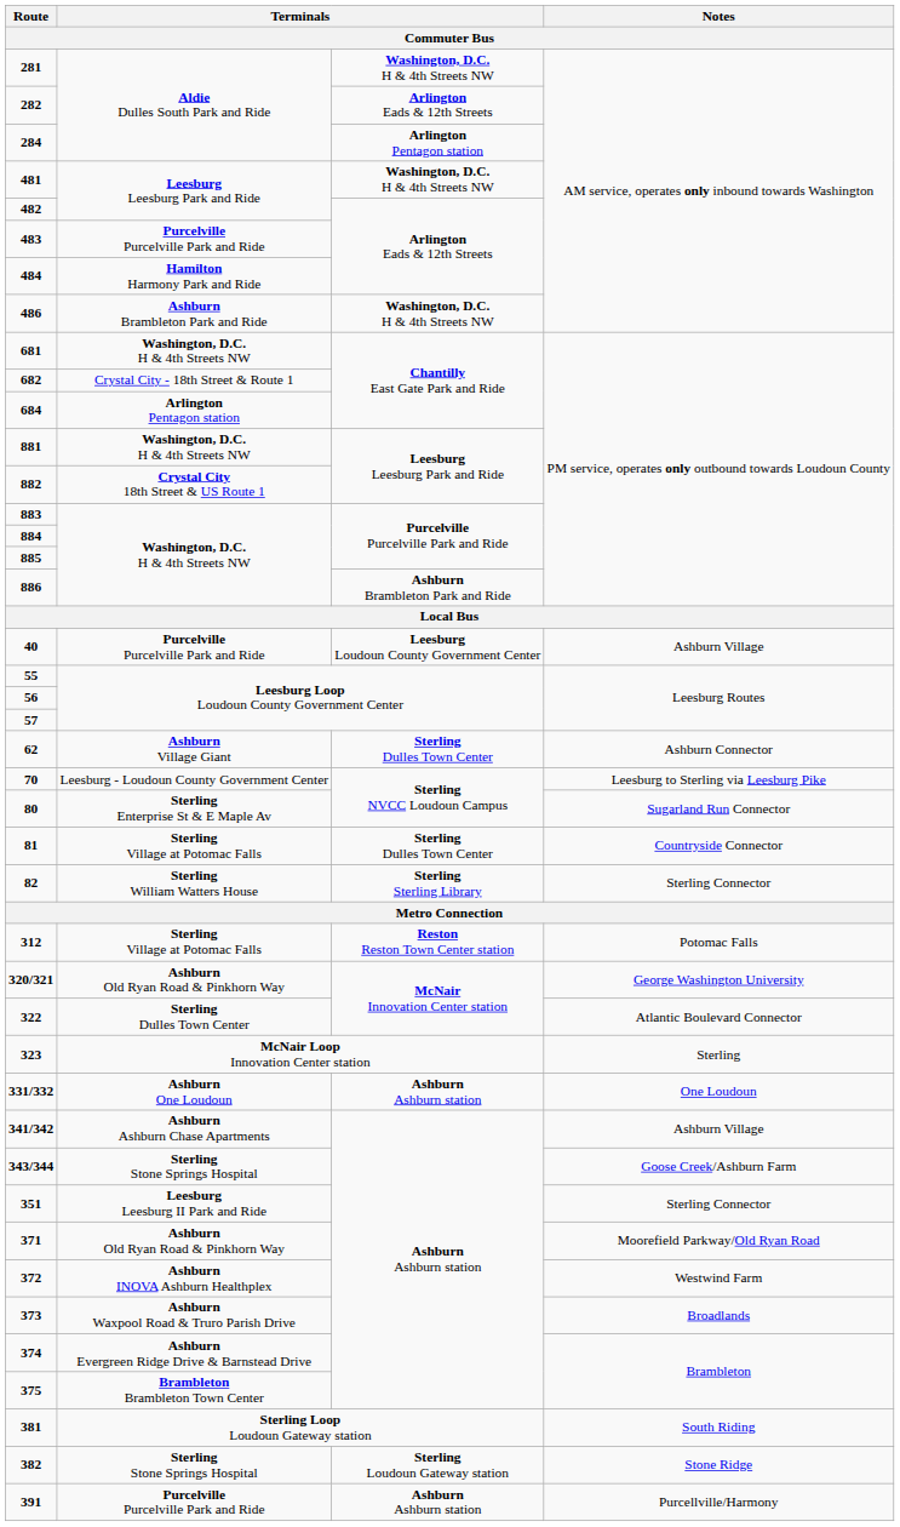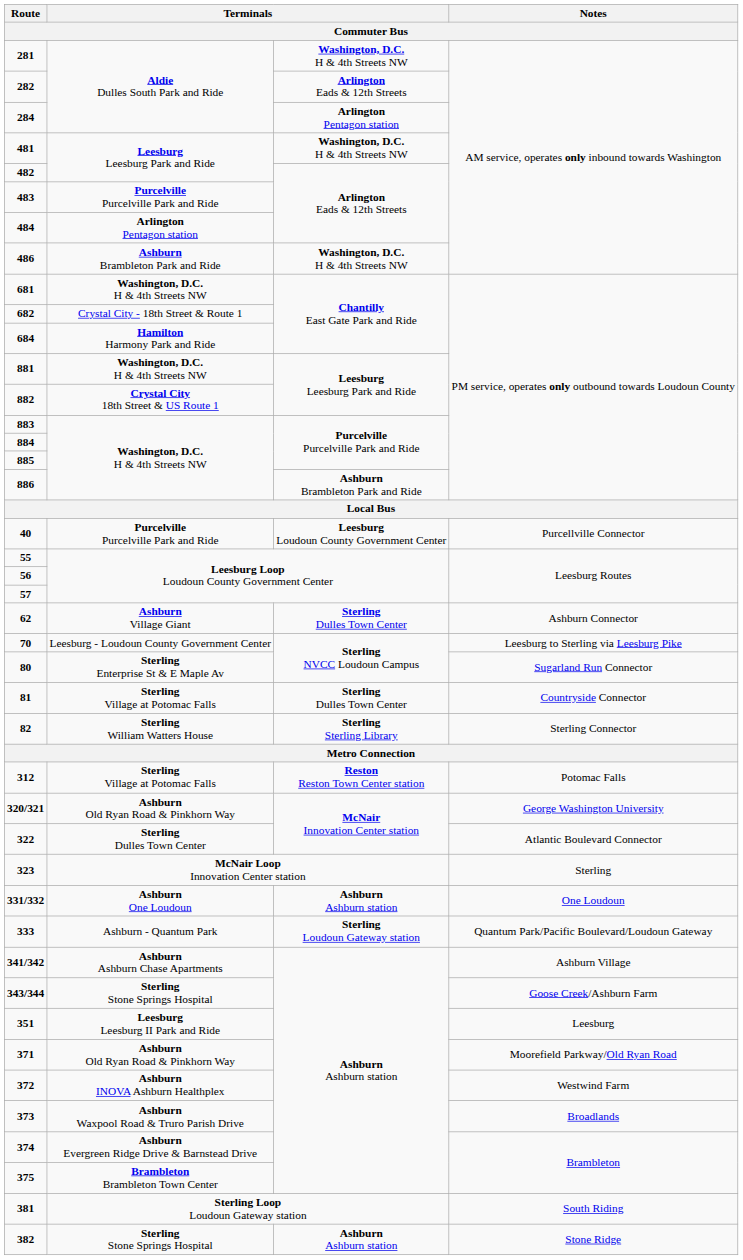484 | column 2: Hamilton Harmony Park and Ride -> Arlington Pentagon station
684 | column 2: Arlington Pentagon station -> Hamilton Harmony Park and Ride
40 | Notes: Ashburn Village -> Purcellville Connector
+ row: 333 | Ashburn - Quantum Park | Sterling Loudoun Gateway station | Quantum Park/Pacific Boulevard/Loudoun Gateway
351 | Notes: Sterling Connector -> Leesburg
382 | column 3: Sterling Loudoun Gateway station -> Ashburn Ashburn station
- row: 391 | Purcelville Purcelville Park and Ride | Ashburn Ashburn station | Purcellville/Harmony
